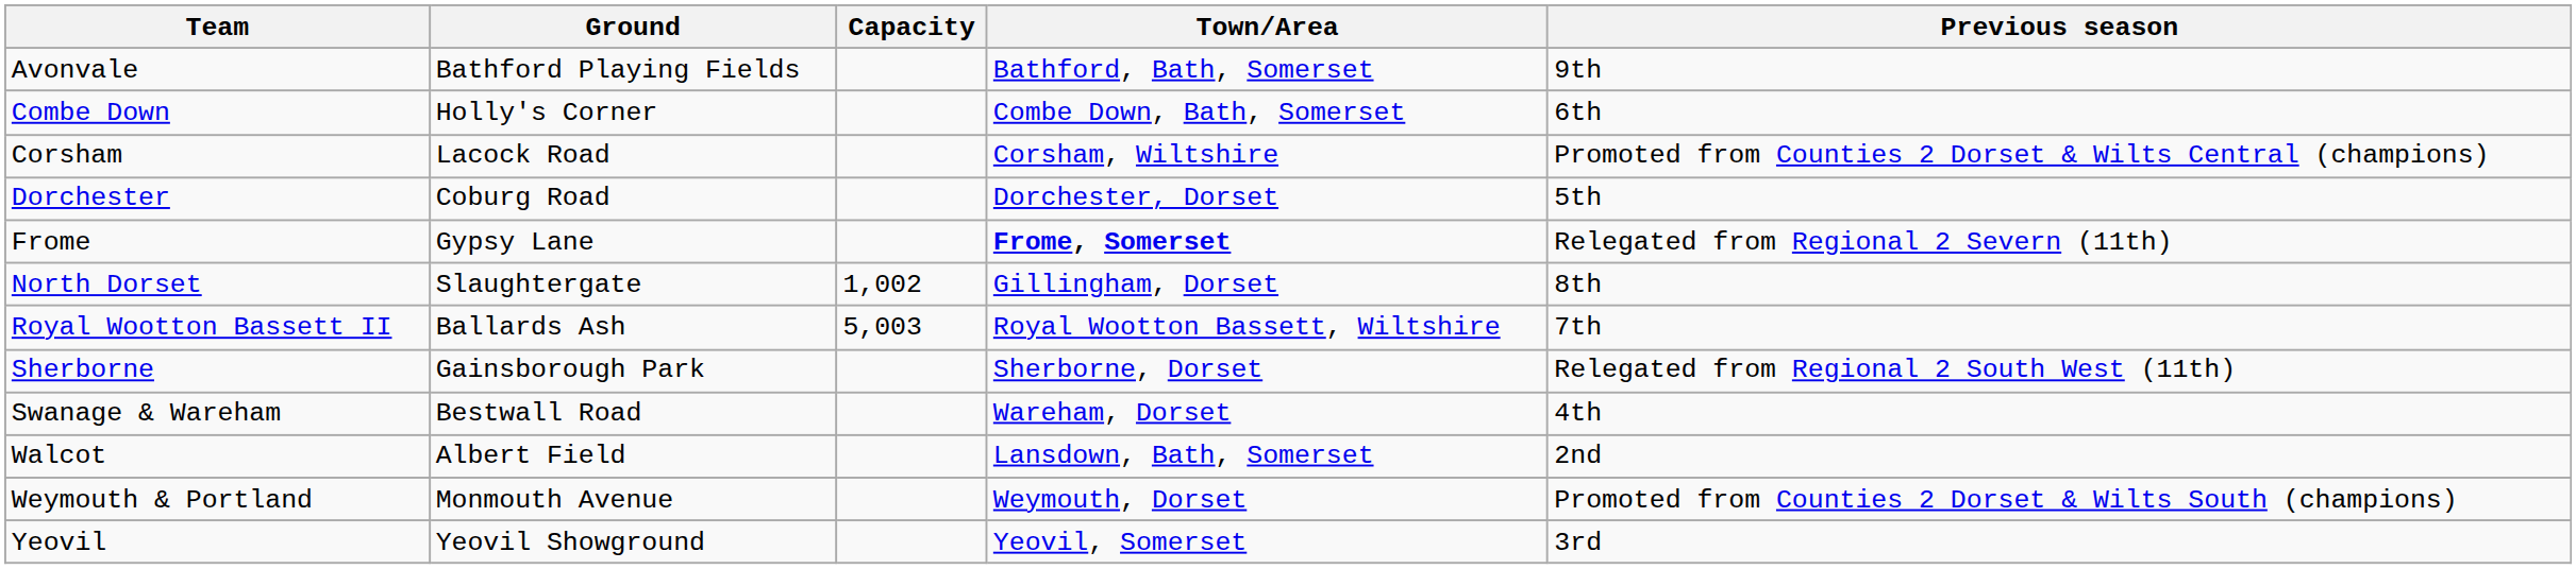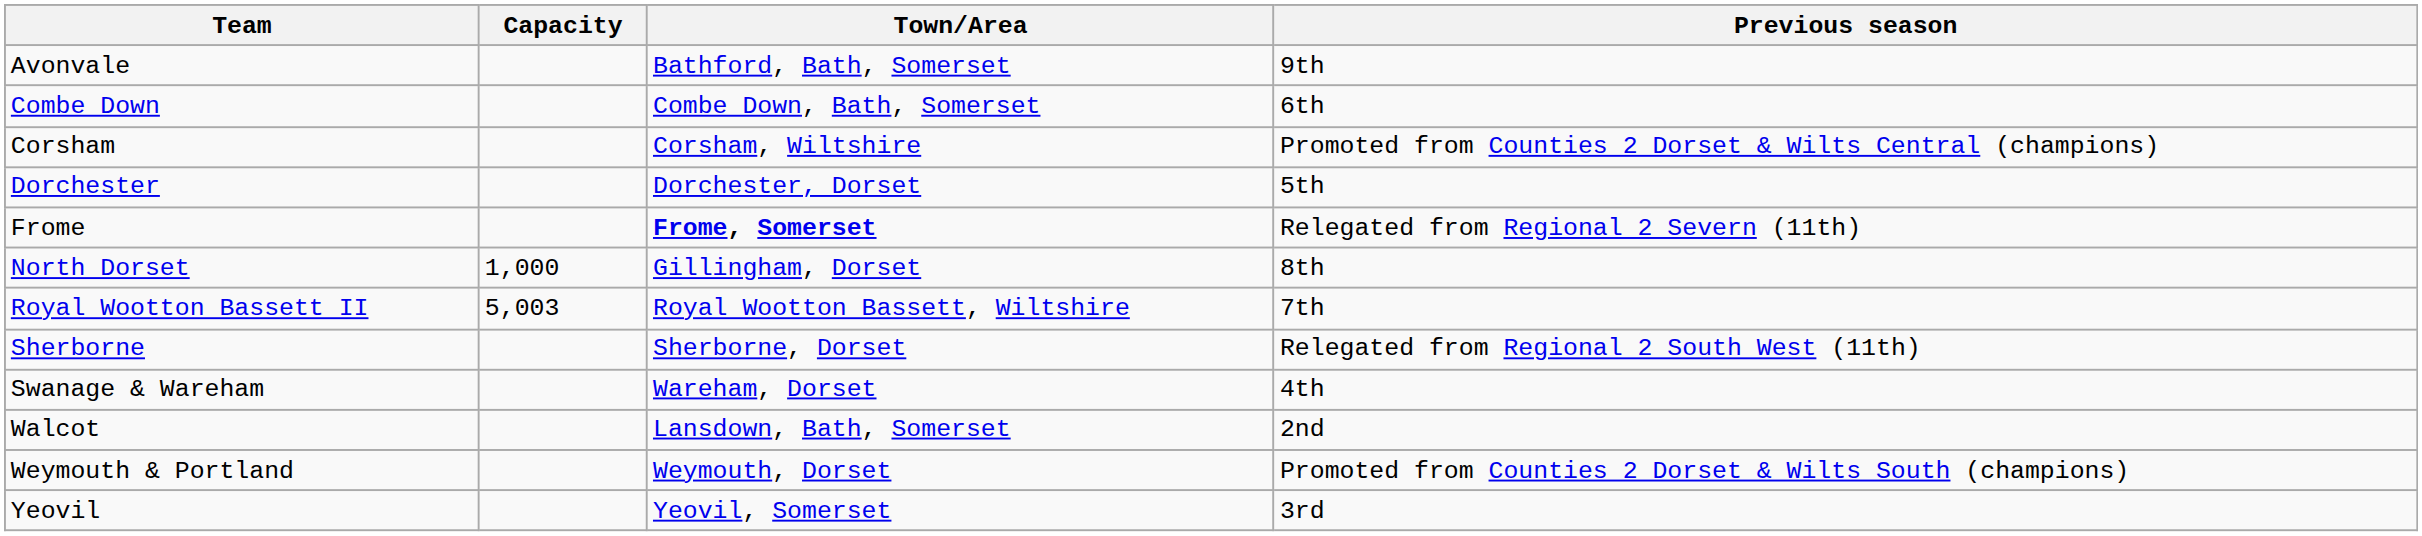- column: Ground | Bathford Playing Fields | Holly's Corner | Lacock Road | Coburg Road | Gypsy Lane | Slaughtergate | Ballards Ash | Gainsborough Park | Bestwall Road | Albert Field | Monmouth Avenue | Yeovil Showground
North Dorset | Capacity: 1,002 -> 1,000
